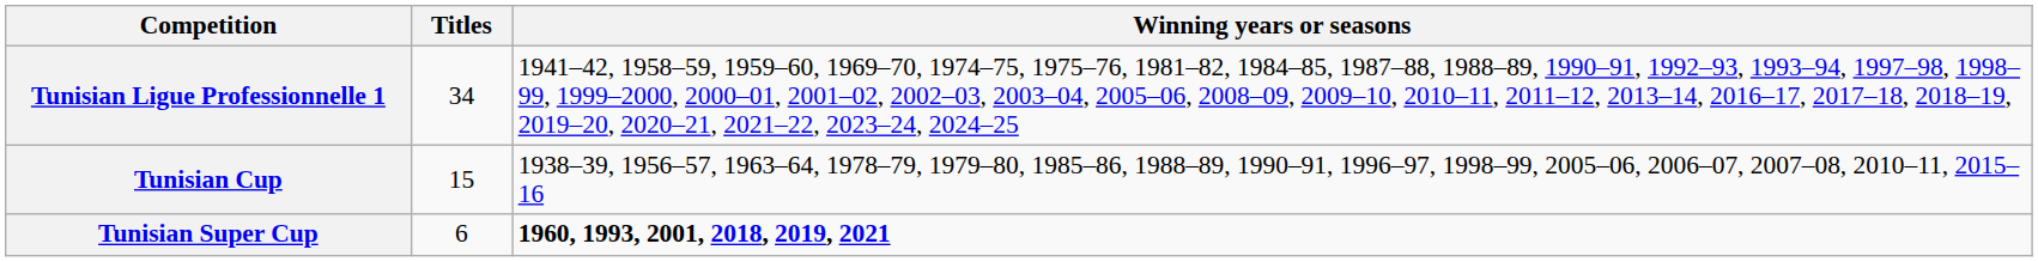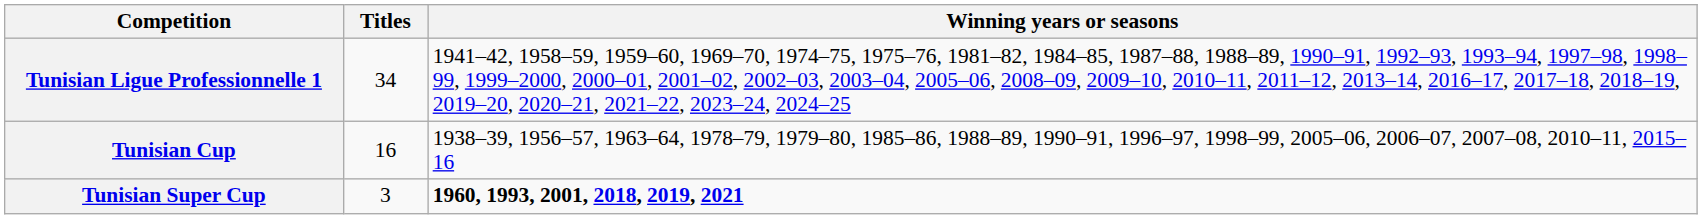Tunisian Cup | Titles: 15 -> 16
Tunisian Super Cup | Titles: 6 -> 3
